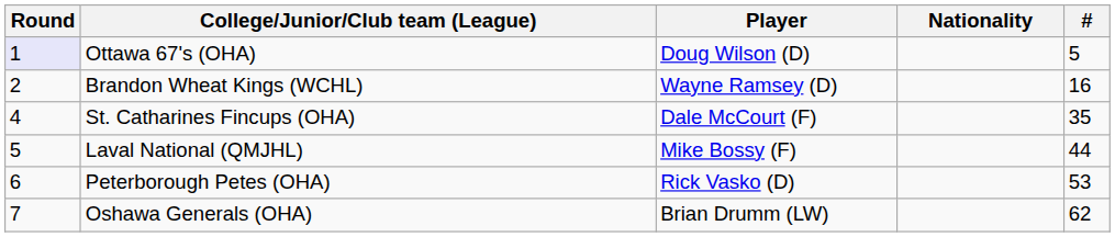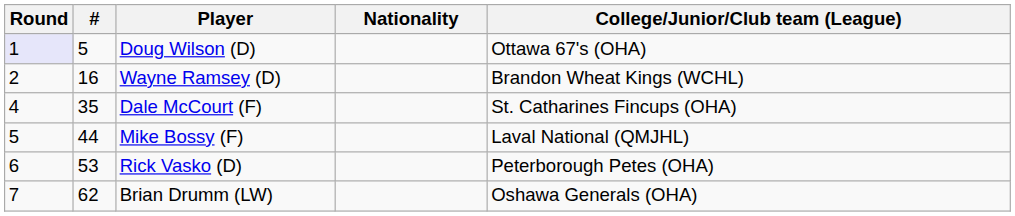columns swapped: # <-> College/Junior/Club team (League)
